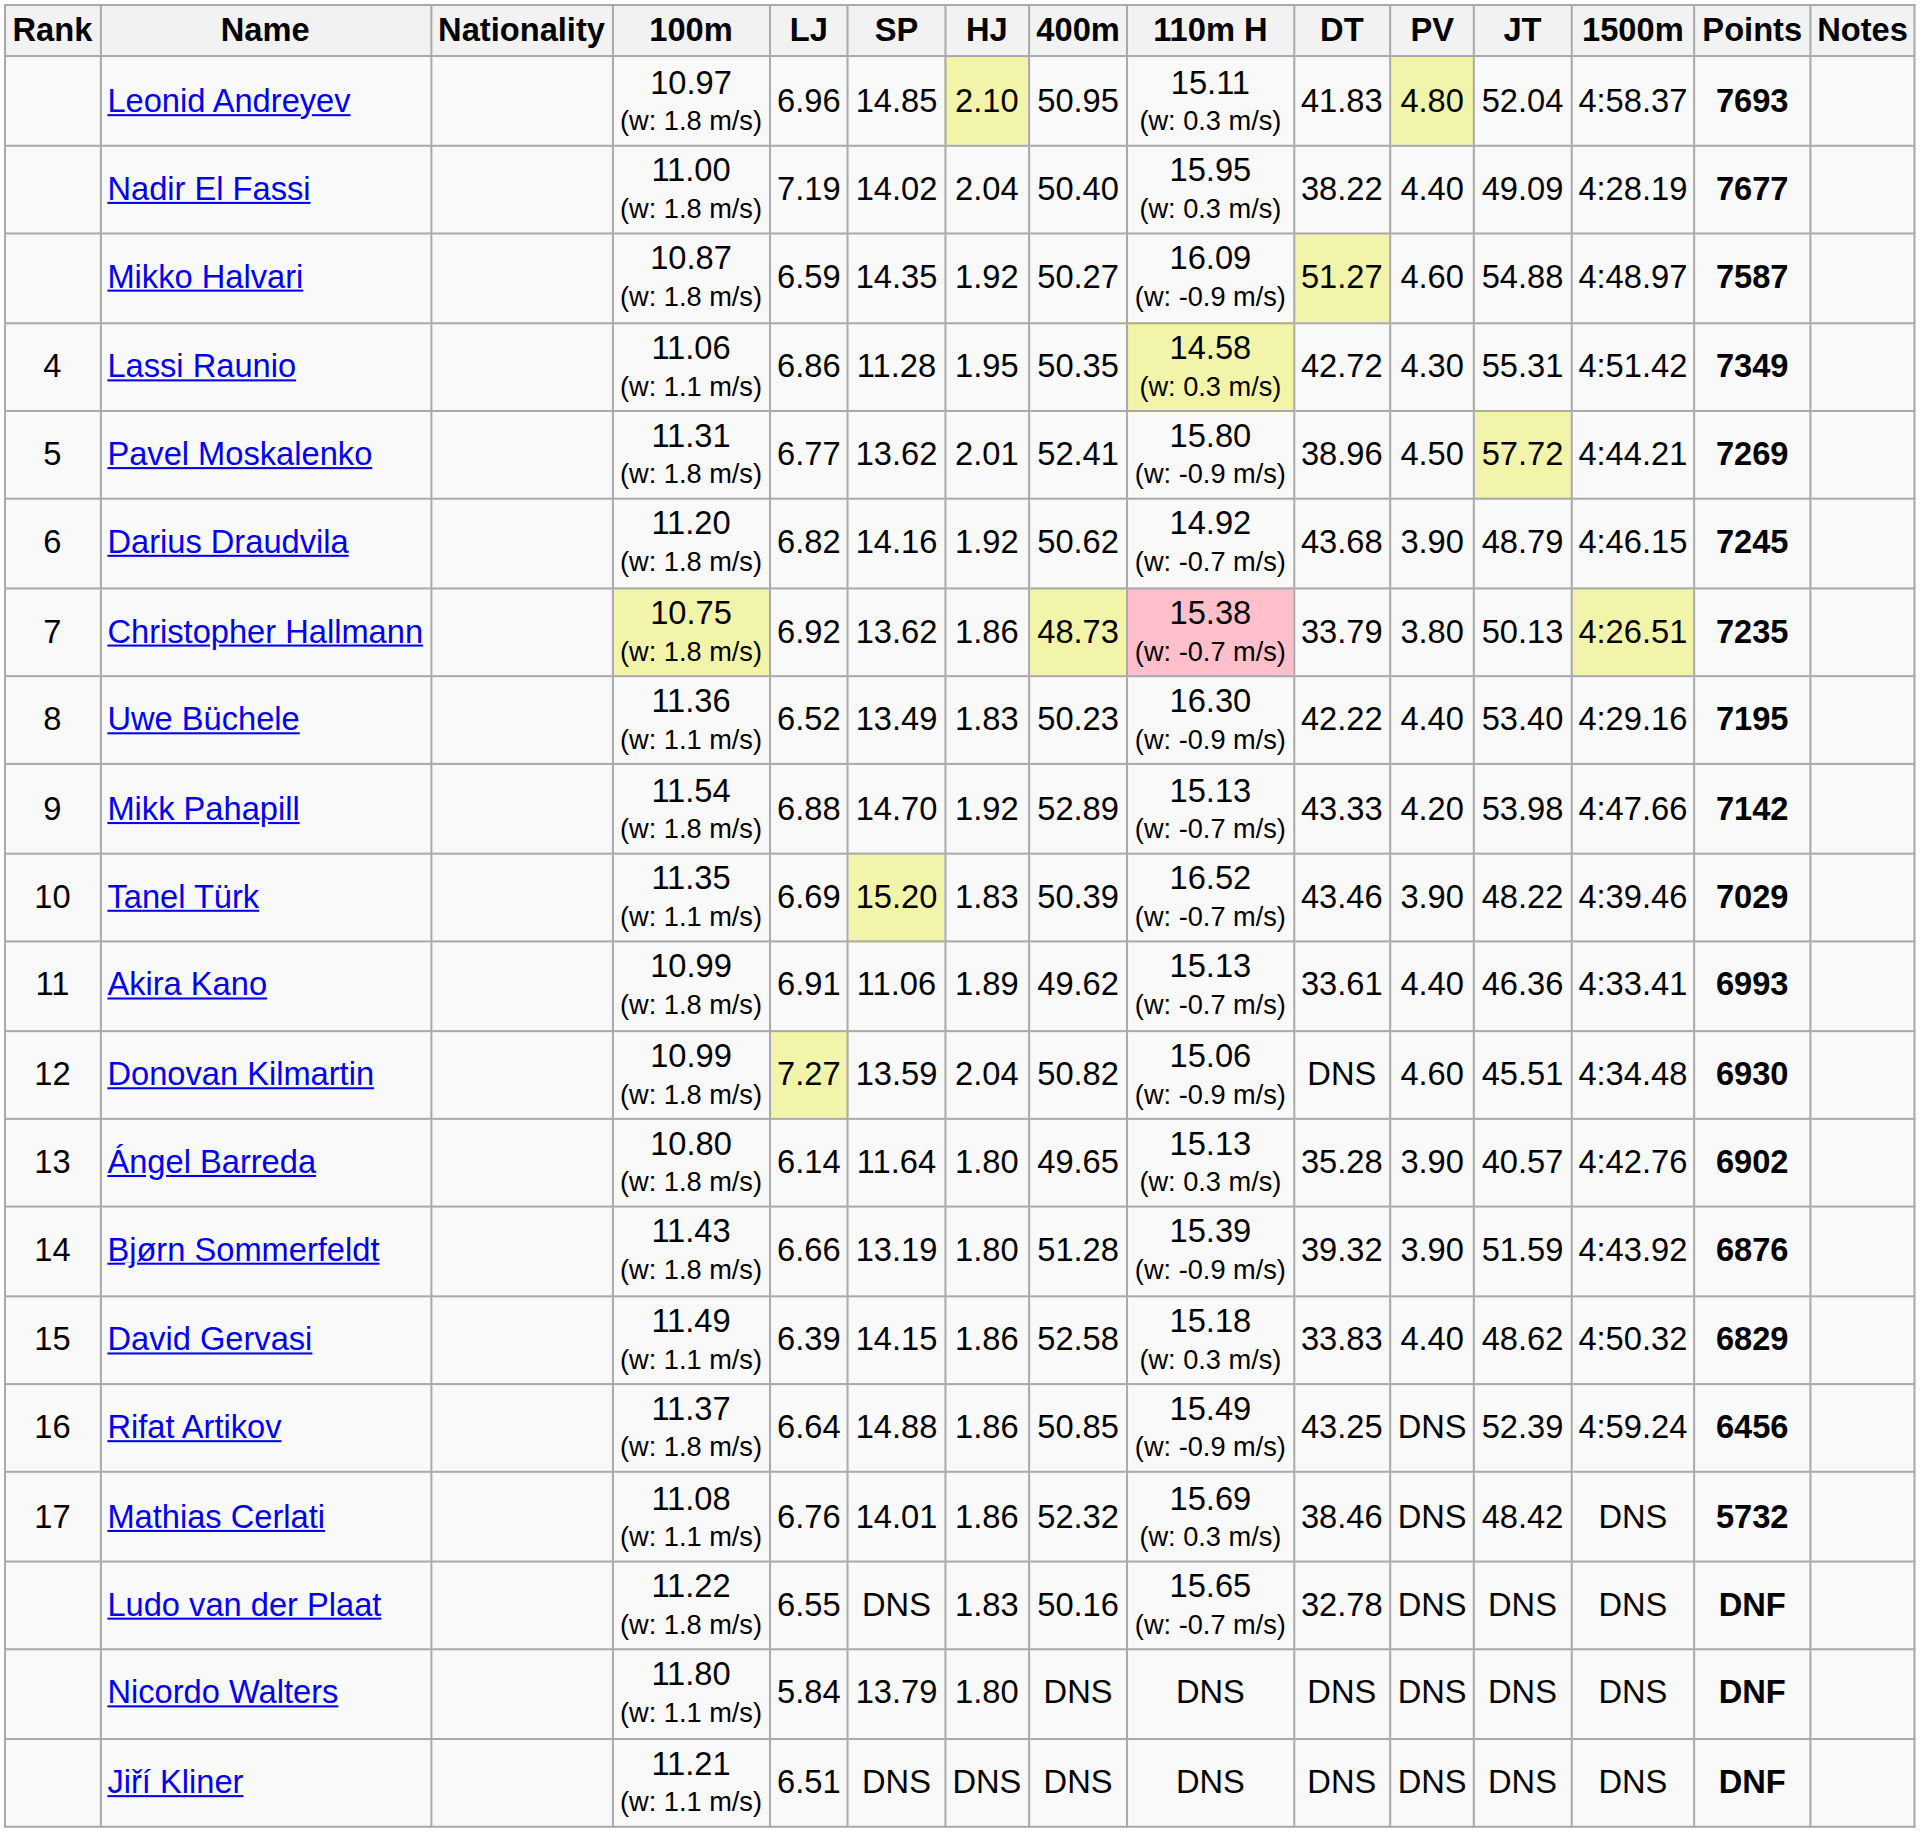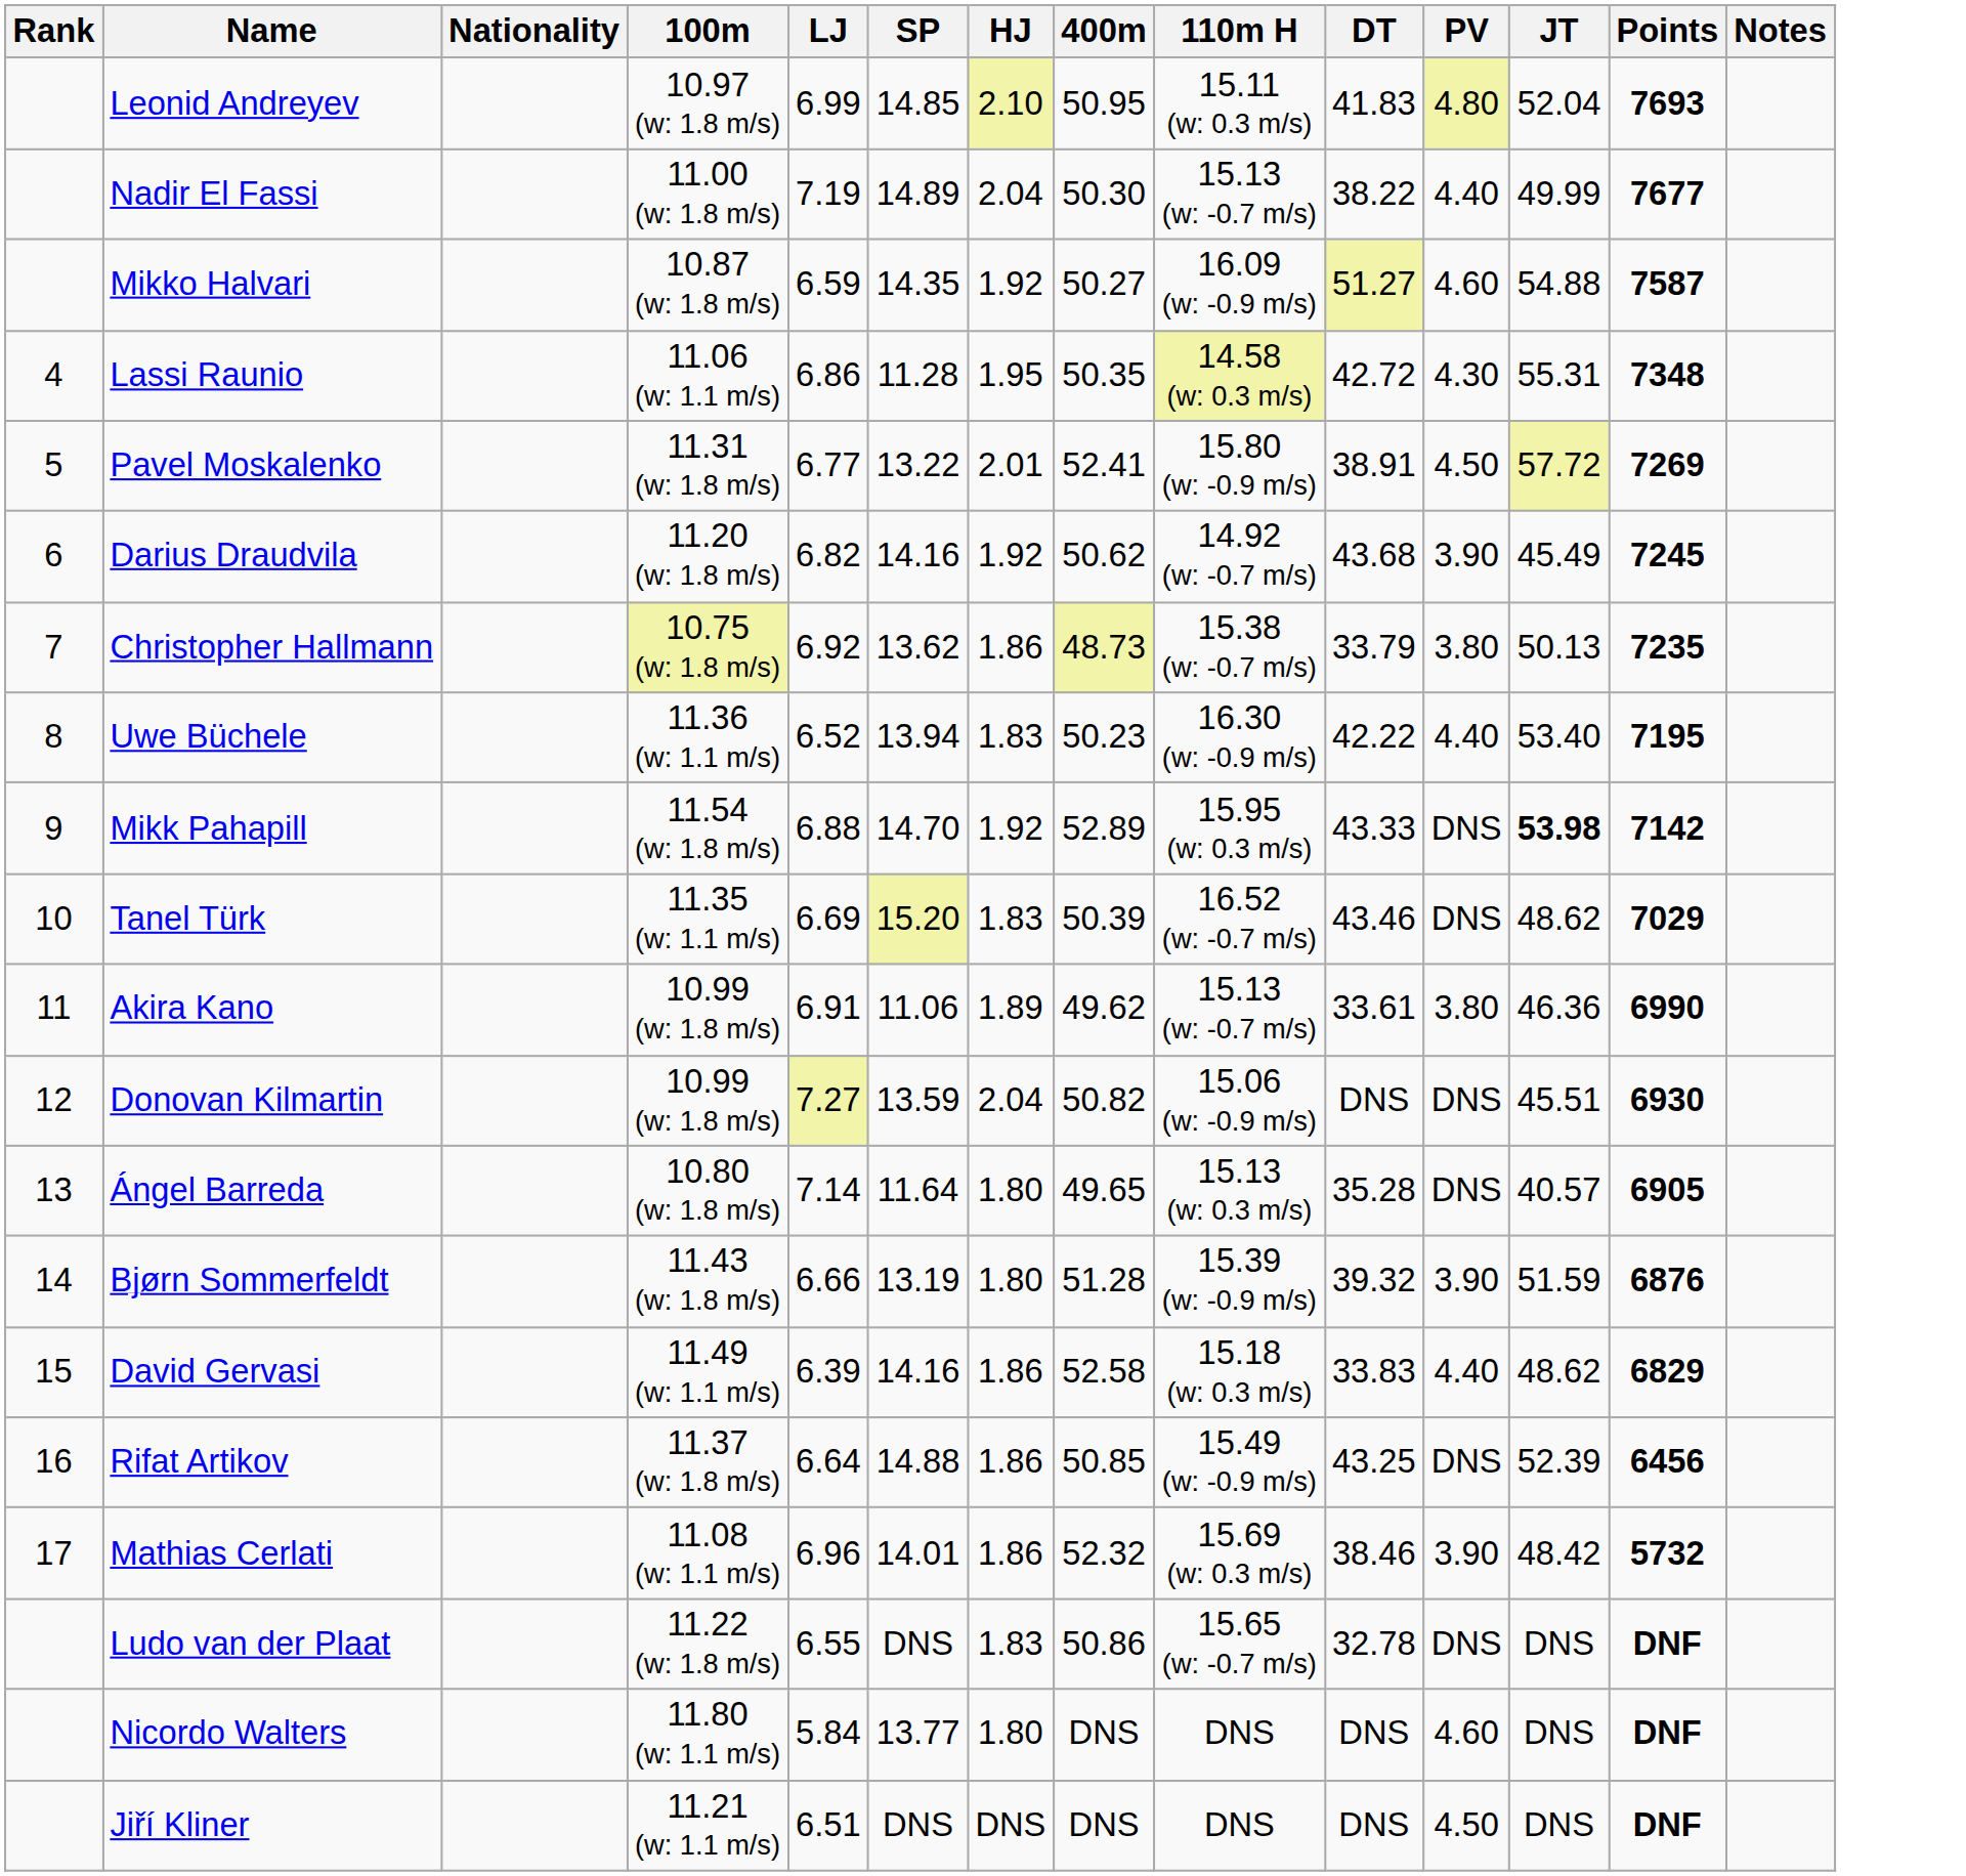- column: 1500m | 4:58.37 | 4:28.19 | 4:48.97 | 4:51.42 | 4:44.21 | 4:46.15 | 4:26.51 | 4:29.16 | 4:47.66 | 4:39.46 | 4:33.41 | 4:34.48 | 4:42.76 | 4:43.92 | 4:50.32 | 4:59.24 | DNS | DNS | DNS | DNS
Leonid Andreyev | LJ: 6.96 -> 6.99
Nadir El Fassi | SP: 14.02 -> 14.89
Nadir El Fassi | 400m: 50.40 -> 50.30
Nadir El Fassi | 110m H: 15.95 (w: 0.3 m/s) -> 15.13 (w: -0.7 m/s)
Nadir El Fassi | JT: 49.09 -> 49.99
Lassi Raunio | Points: 7349 -> 7348
Pavel Moskalenko | SP: 13.62 -> 13.22
Pavel Moskalenko | DT: 38.96 -> 38.91
Darius Draudvila | JT: 48.79 -> 45.49
Christopher Hallmann | 110m H: pink background -> no background
Uwe Büchele | SP: 13.49 -> 13.94
Mikk Pahapill | 110m H: 15.13 (w: -0.7 m/s) -> 15.95 (w: 0.3 m/s)
Mikk Pahapill | PV: 4.20 -> DNS
Mikk Pahapill | JT: normal -> bold
Tanel Türk | PV: 3.90 -> DNS
Tanel Türk | JT: 48.22 -> 48.62
Akira Kano | PV: 4.40 -> 3.80
Akira Kano | Points: 6993 -> 6990
Donovan Kilmartin | PV: 4.60 -> DNS
Ángel Barreda | LJ: 6.14 -> 7.14
Ángel Barreda | PV: 3.90 -> DNS
Ángel Barreda | Points: 6902 -> 6905
David Gervasi | SP: 14.15 -> 14.16
Mathias Cerlati | LJ: 6.76 -> 6.96
Mathias Cerlati | PV: DNS -> 3.90
Ludo van der Plaat | 400m: 50.16 -> 50.86
Nicordo Walters | SP: 13.79 -> 13.77
Nicordo Walters | PV: DNS -> 4.60
Jiří Kliner | PV: DNS -> 4.50
